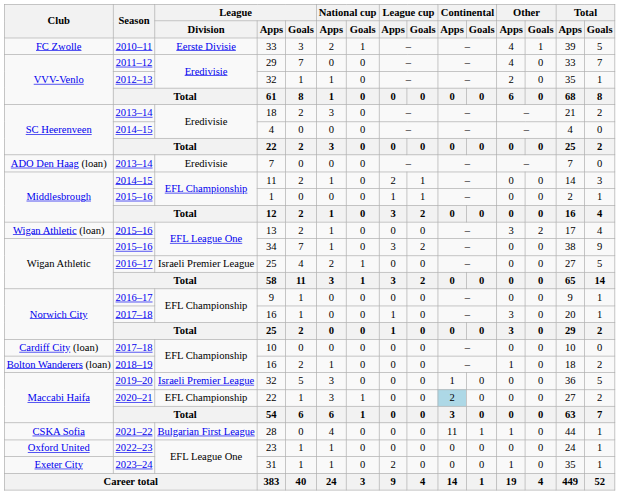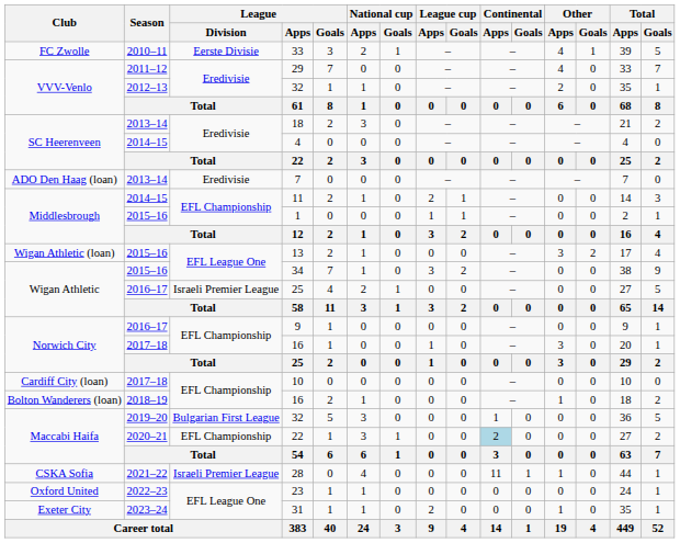Maccabi Haifa / 32 | League / Division: Israeli Premier League -> Bulgarian First League
28 | League / Division: Bulgarian First League -> Israeli Premier League
